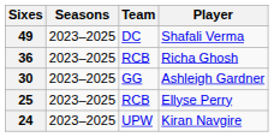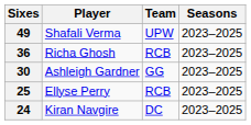columns swapped: Player <-> Seasons
49 | Team: DC -> UPW
24 | Team: UPW -> DC
